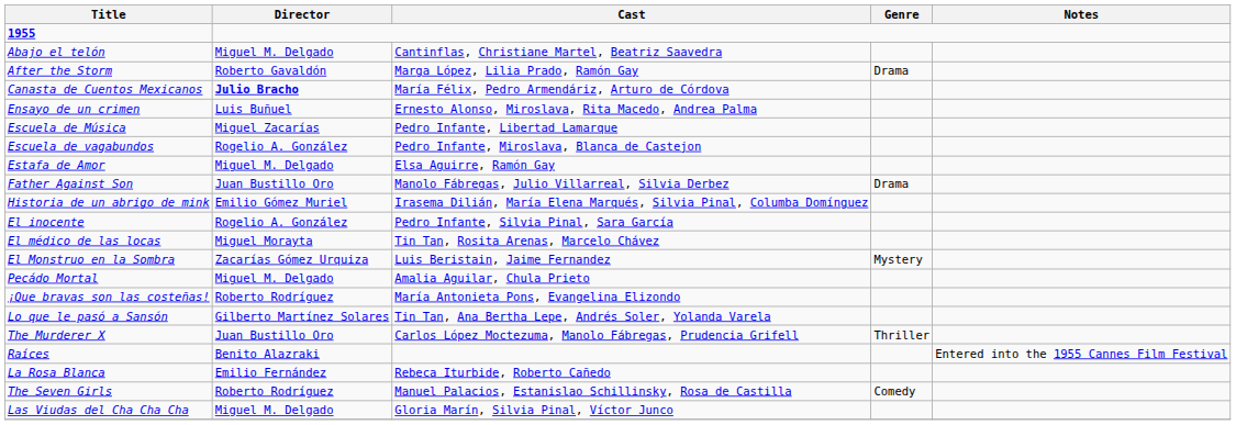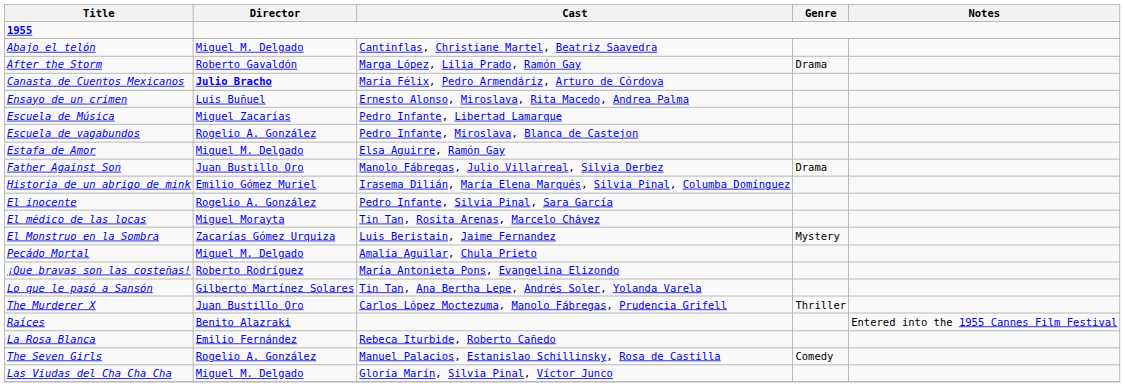The Seven Girls | Director: Roberto Rodríguez -> Rogelio A. González
